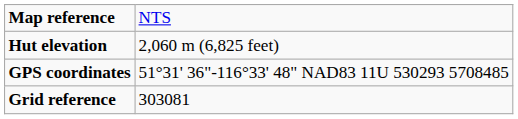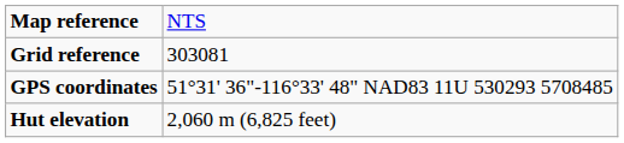rows swapped: Grid reference <-> Hut elevation
